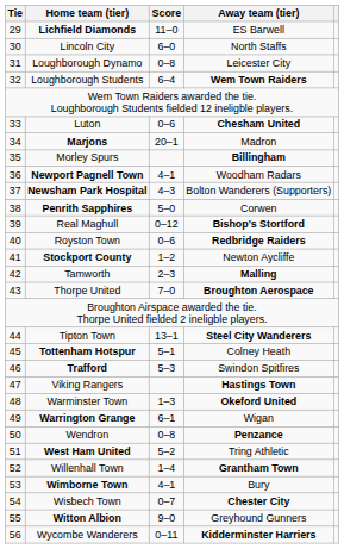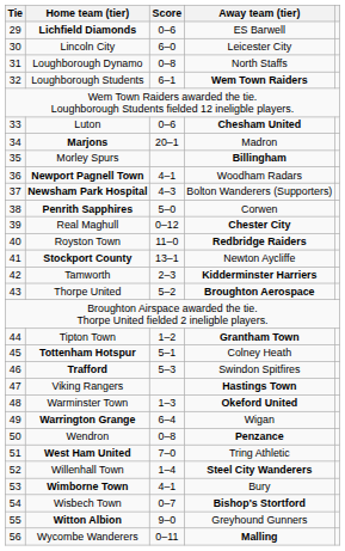Lichfield Diamonds | Score: 11–0 -> 0–6
Lincoln City | Away team (tier): North Staffs -> Leicester City
Loughborough Dynamo | Away team (tier): Leicester City -> North Staffs
Loughborough Students | Score: 6–4 -> 6–1
Real Maghull | Away team (tier): Bishop's Stortford -> Chester City
Royston Town | Score: 0–6 -> 11–0
Stockport County | Score: 1–2 -> 13–1
Tamworth | Away team (tier): Malling -> Kidderminster Harriers
Thorpe United | Score: 7–0 -> 5–2
Tipton Town | Score: 13–1 -> 1–2
Tipton Town | Away team (tier): Steel City Wanderers -> Grantham Town
Warrington Grange | Score: 6–1 -> 6–4
West Ham United | Score: 5–2 -> 7–0
Willenhall Town | Away team (tier): Grantham Town -> Steel City Wanderers
Wisbech Town | Away team (tier): Chester City -> Bishop's Stortford
Wycombe Wanderers | Away team (tier): Kidderminster Harriers -> Malling
